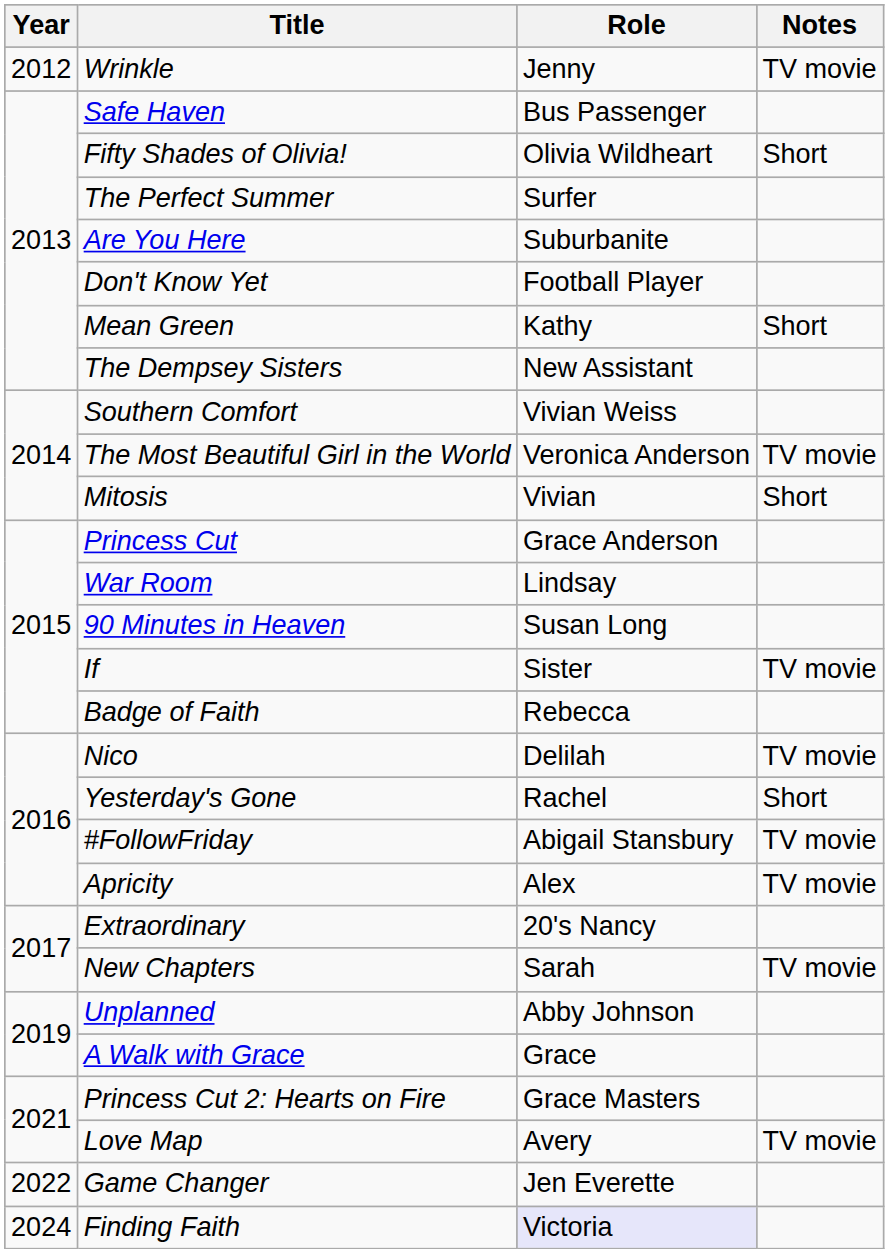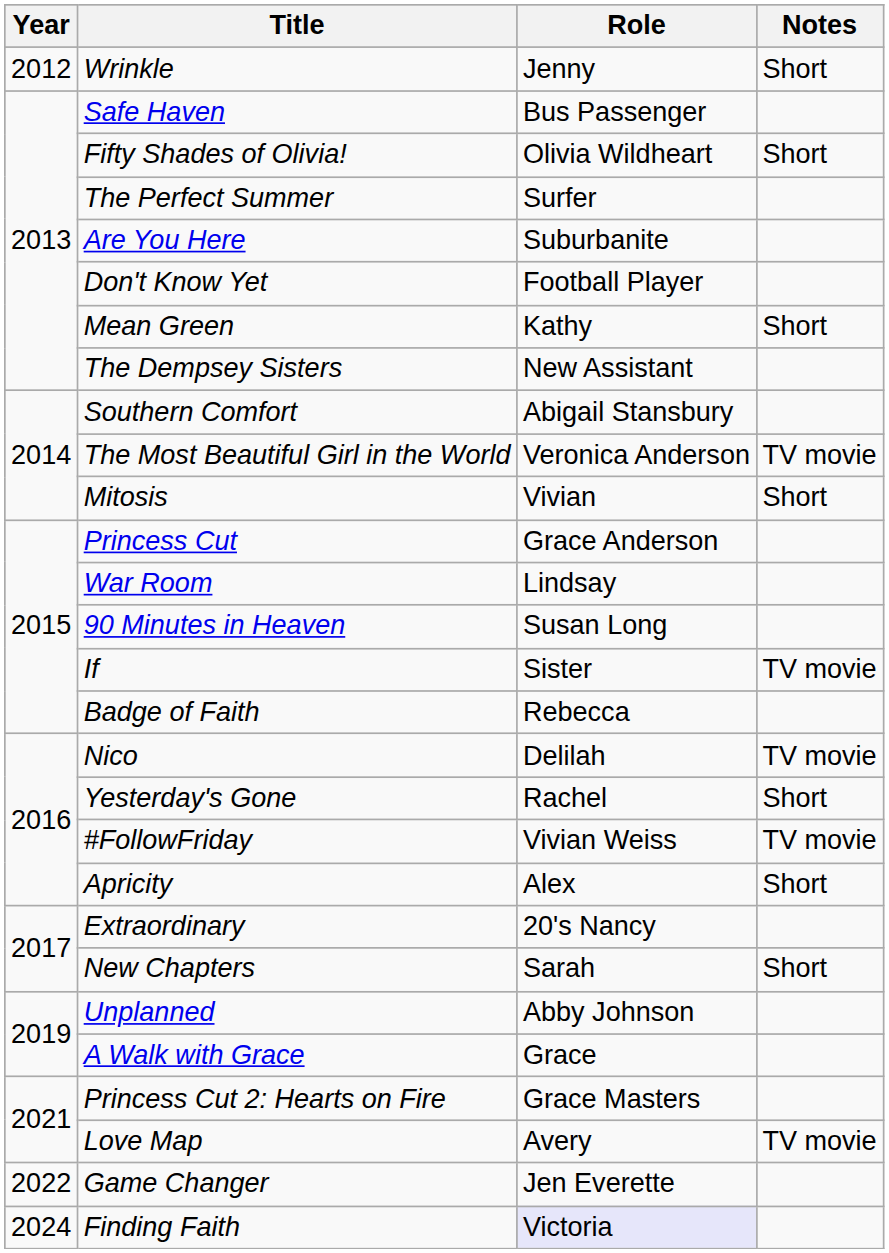Wrinkle | Notes: TV movie -> Short
Southern Comfort | Role: Vivian Weiss -> Abigail Stansbury
#FollowFriday | Role: Abigail Stansbury -> Vivian Weiss
Apricity | Notes: TV movie -> Short
New Chapters | Notes: TV movie -> Short
